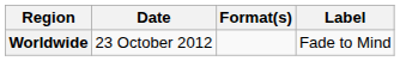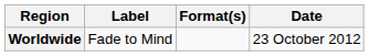columns swapped: Date <-> Label
